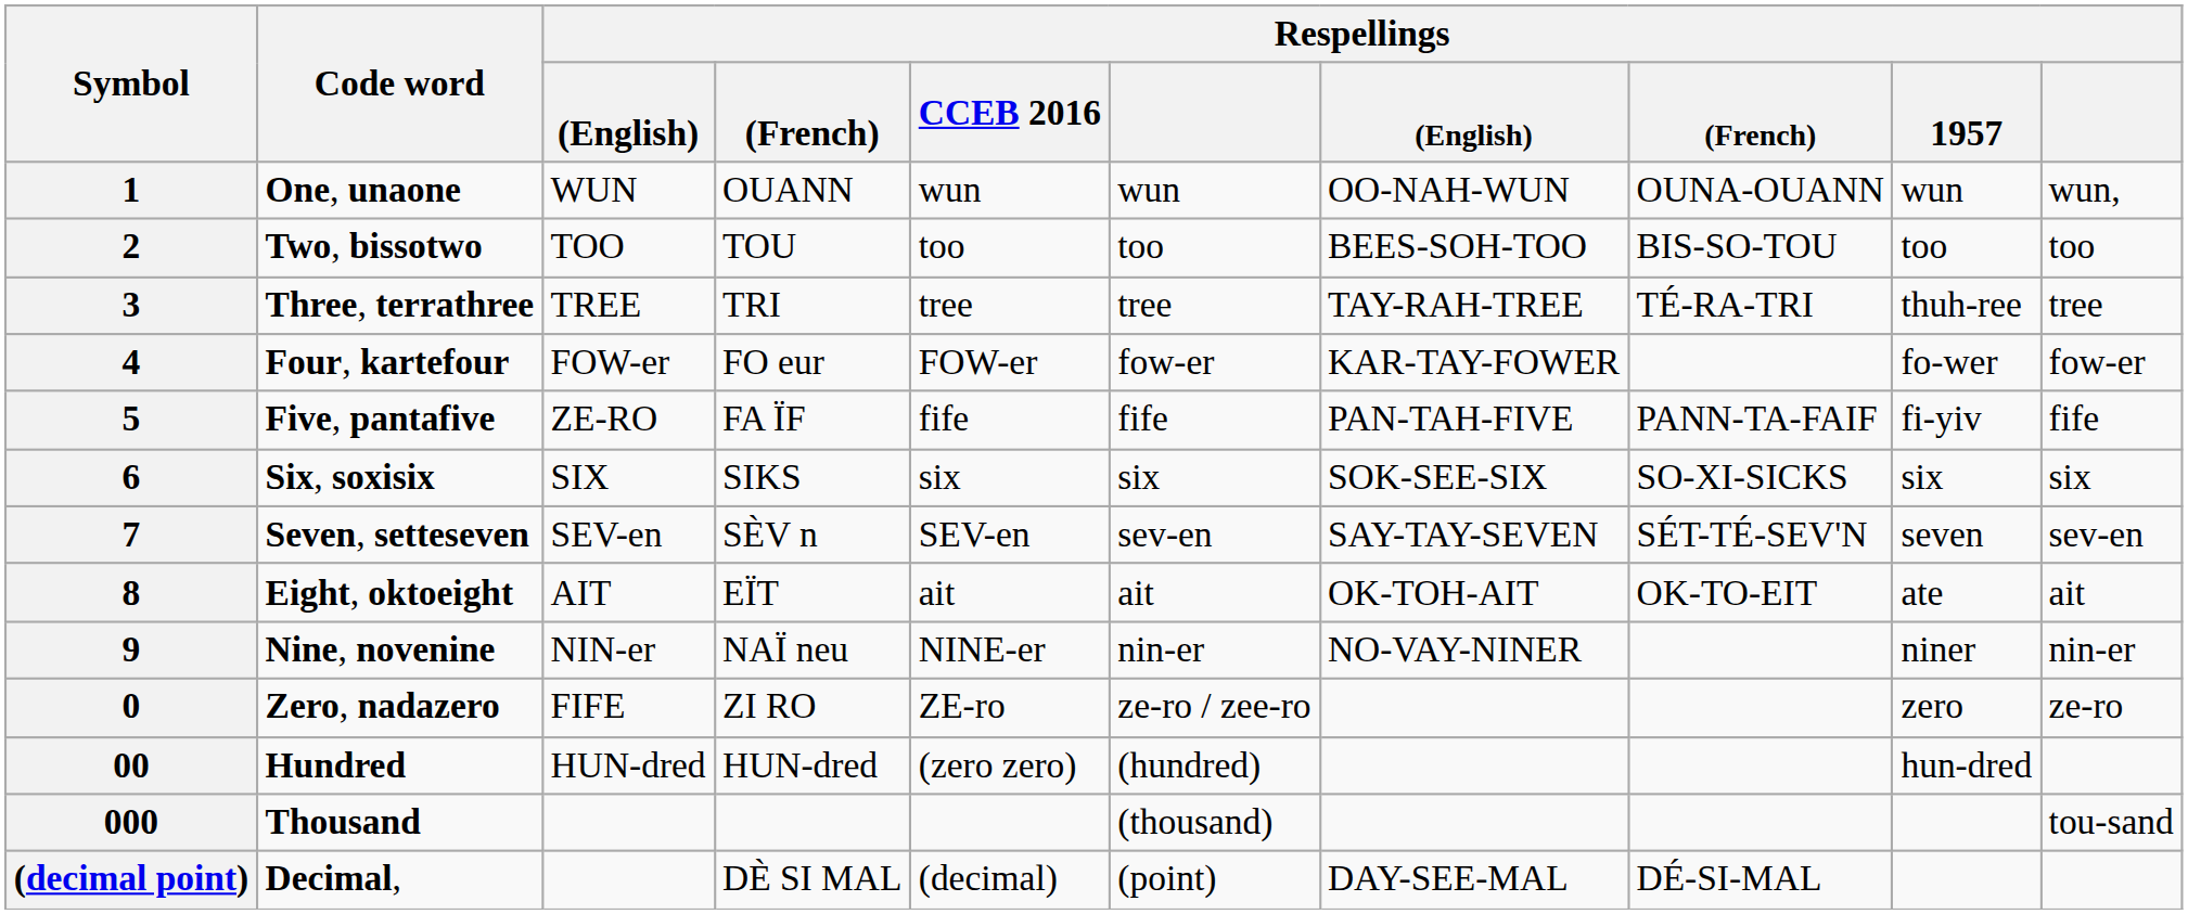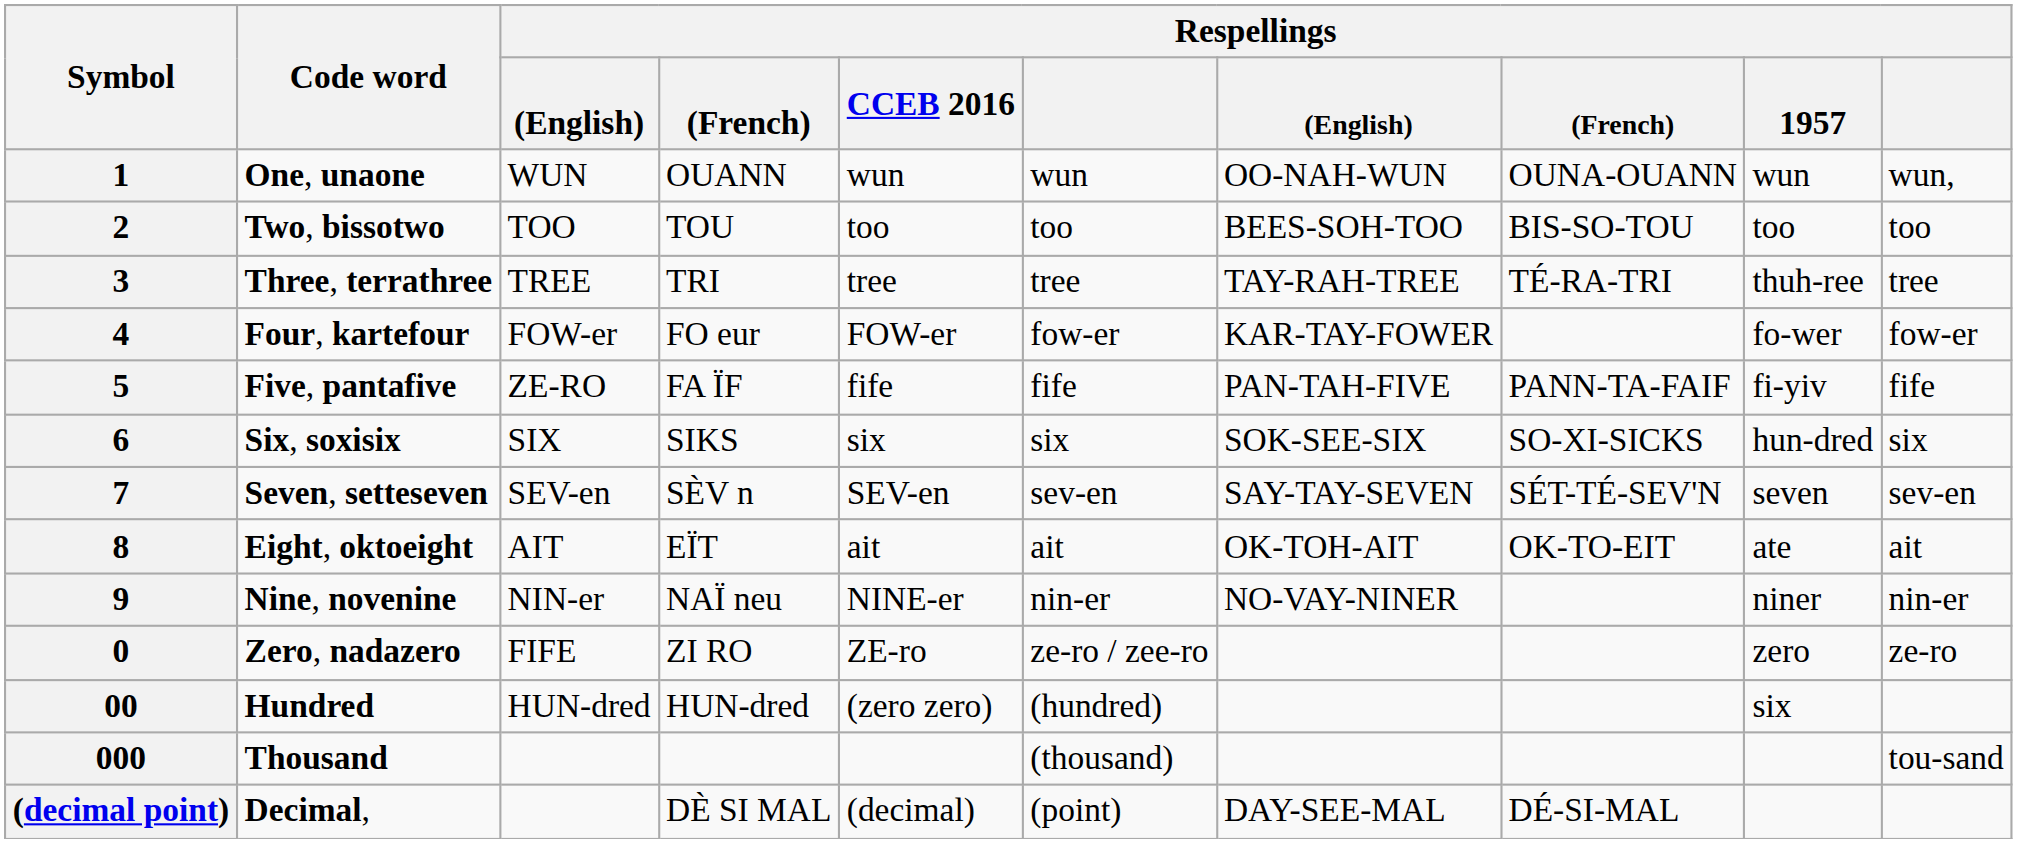6 | Respellings / 1957: six -> hun-dred
00 | Respellings / 1957: hun-dred -> six
